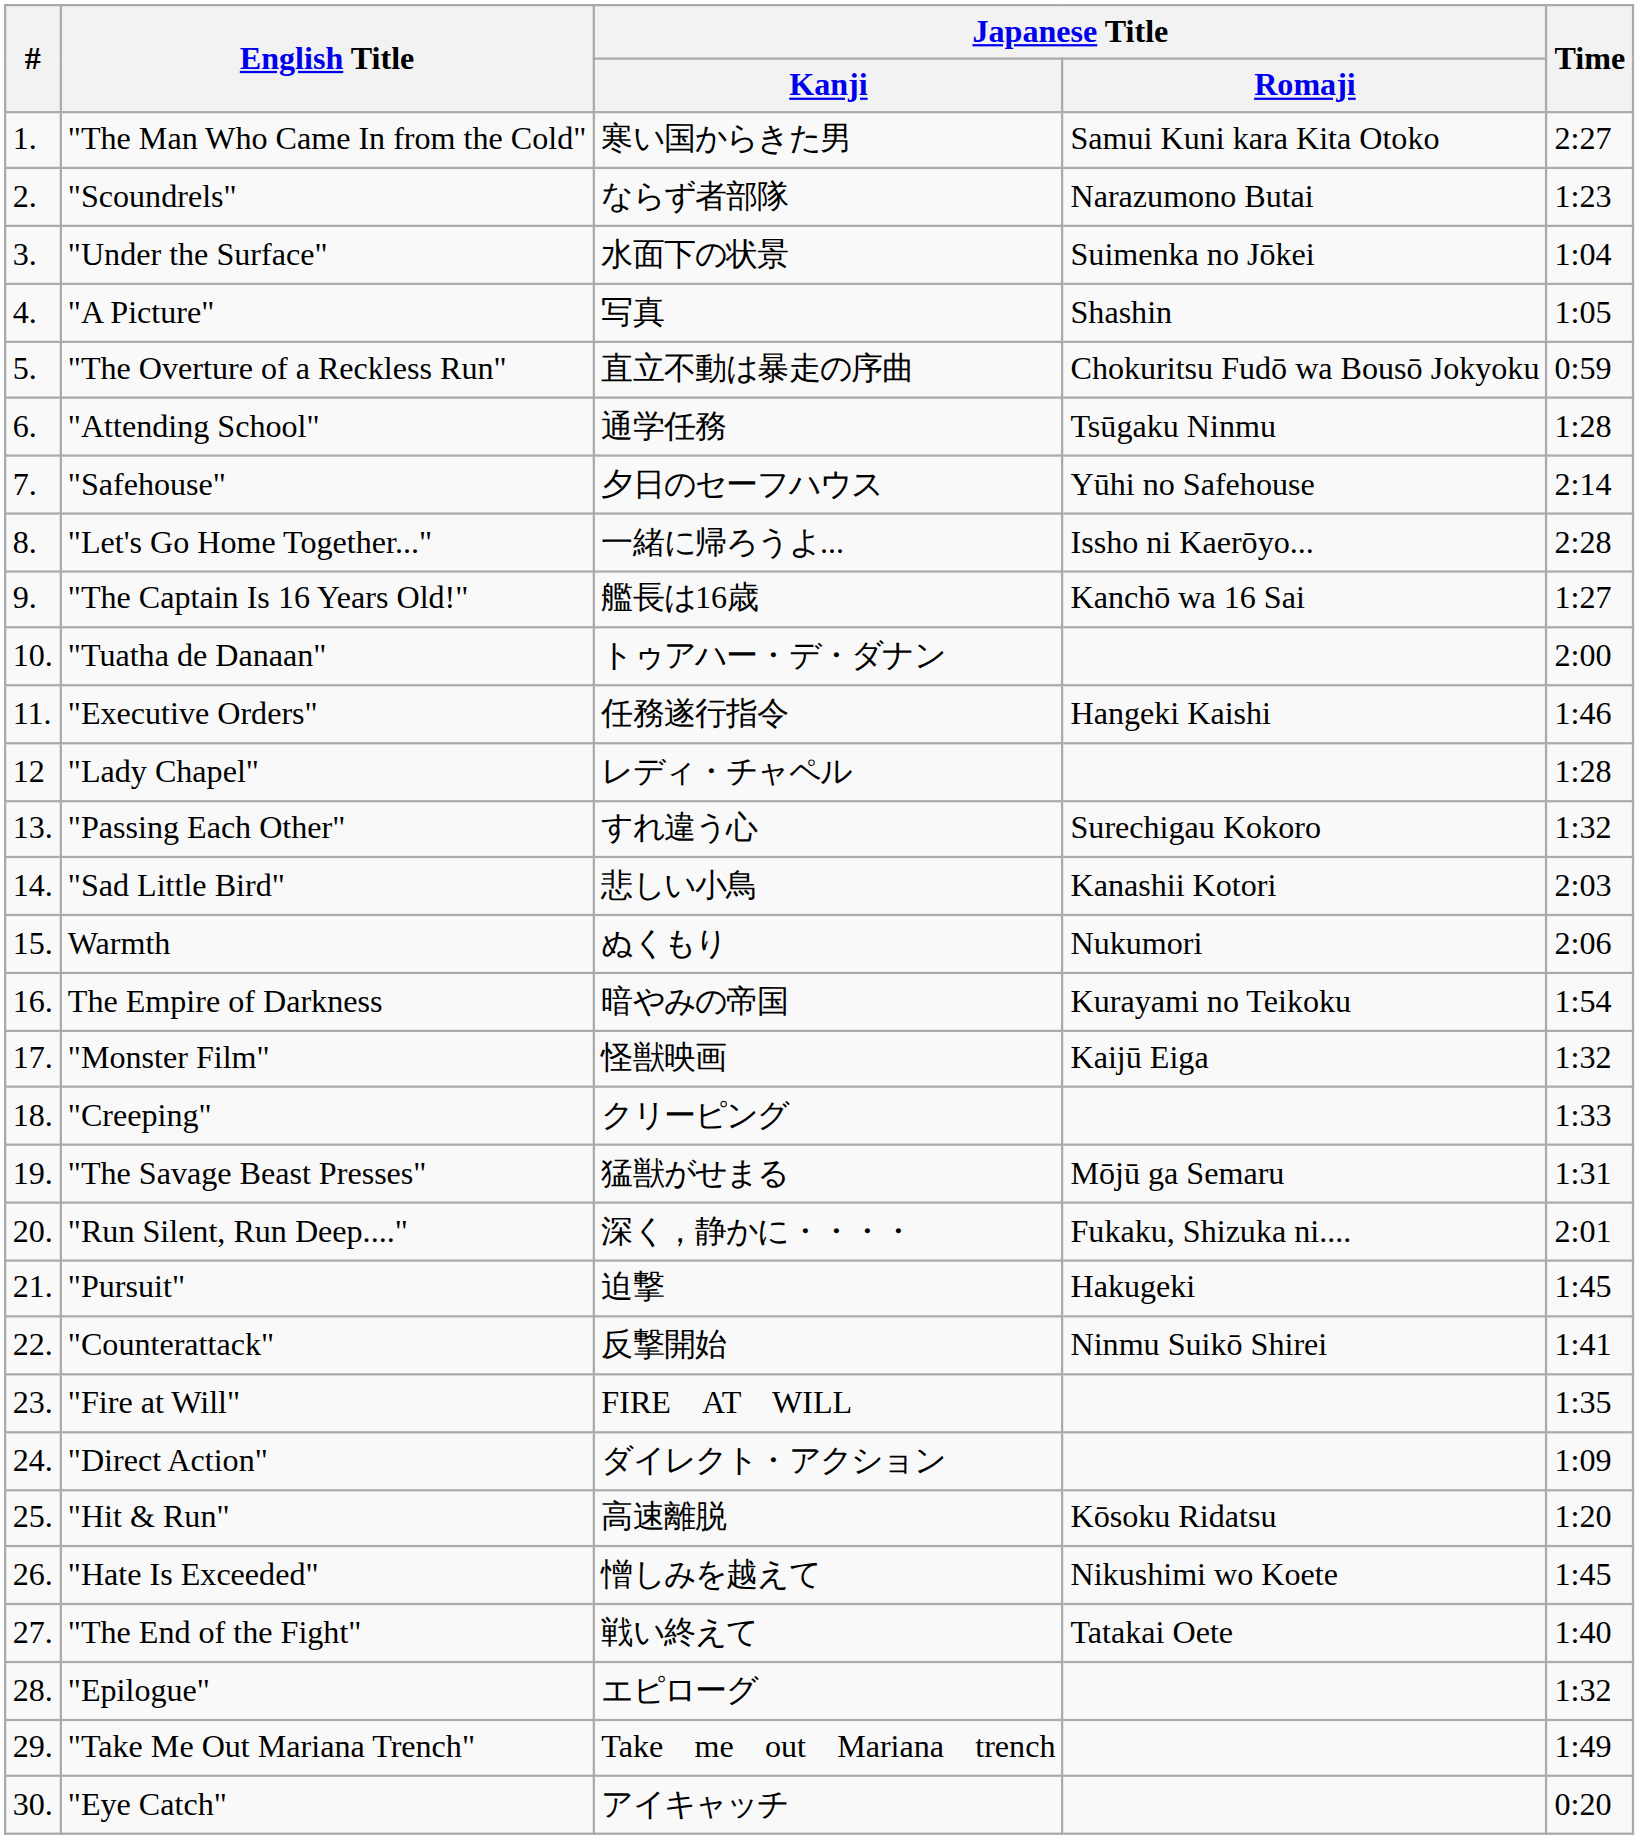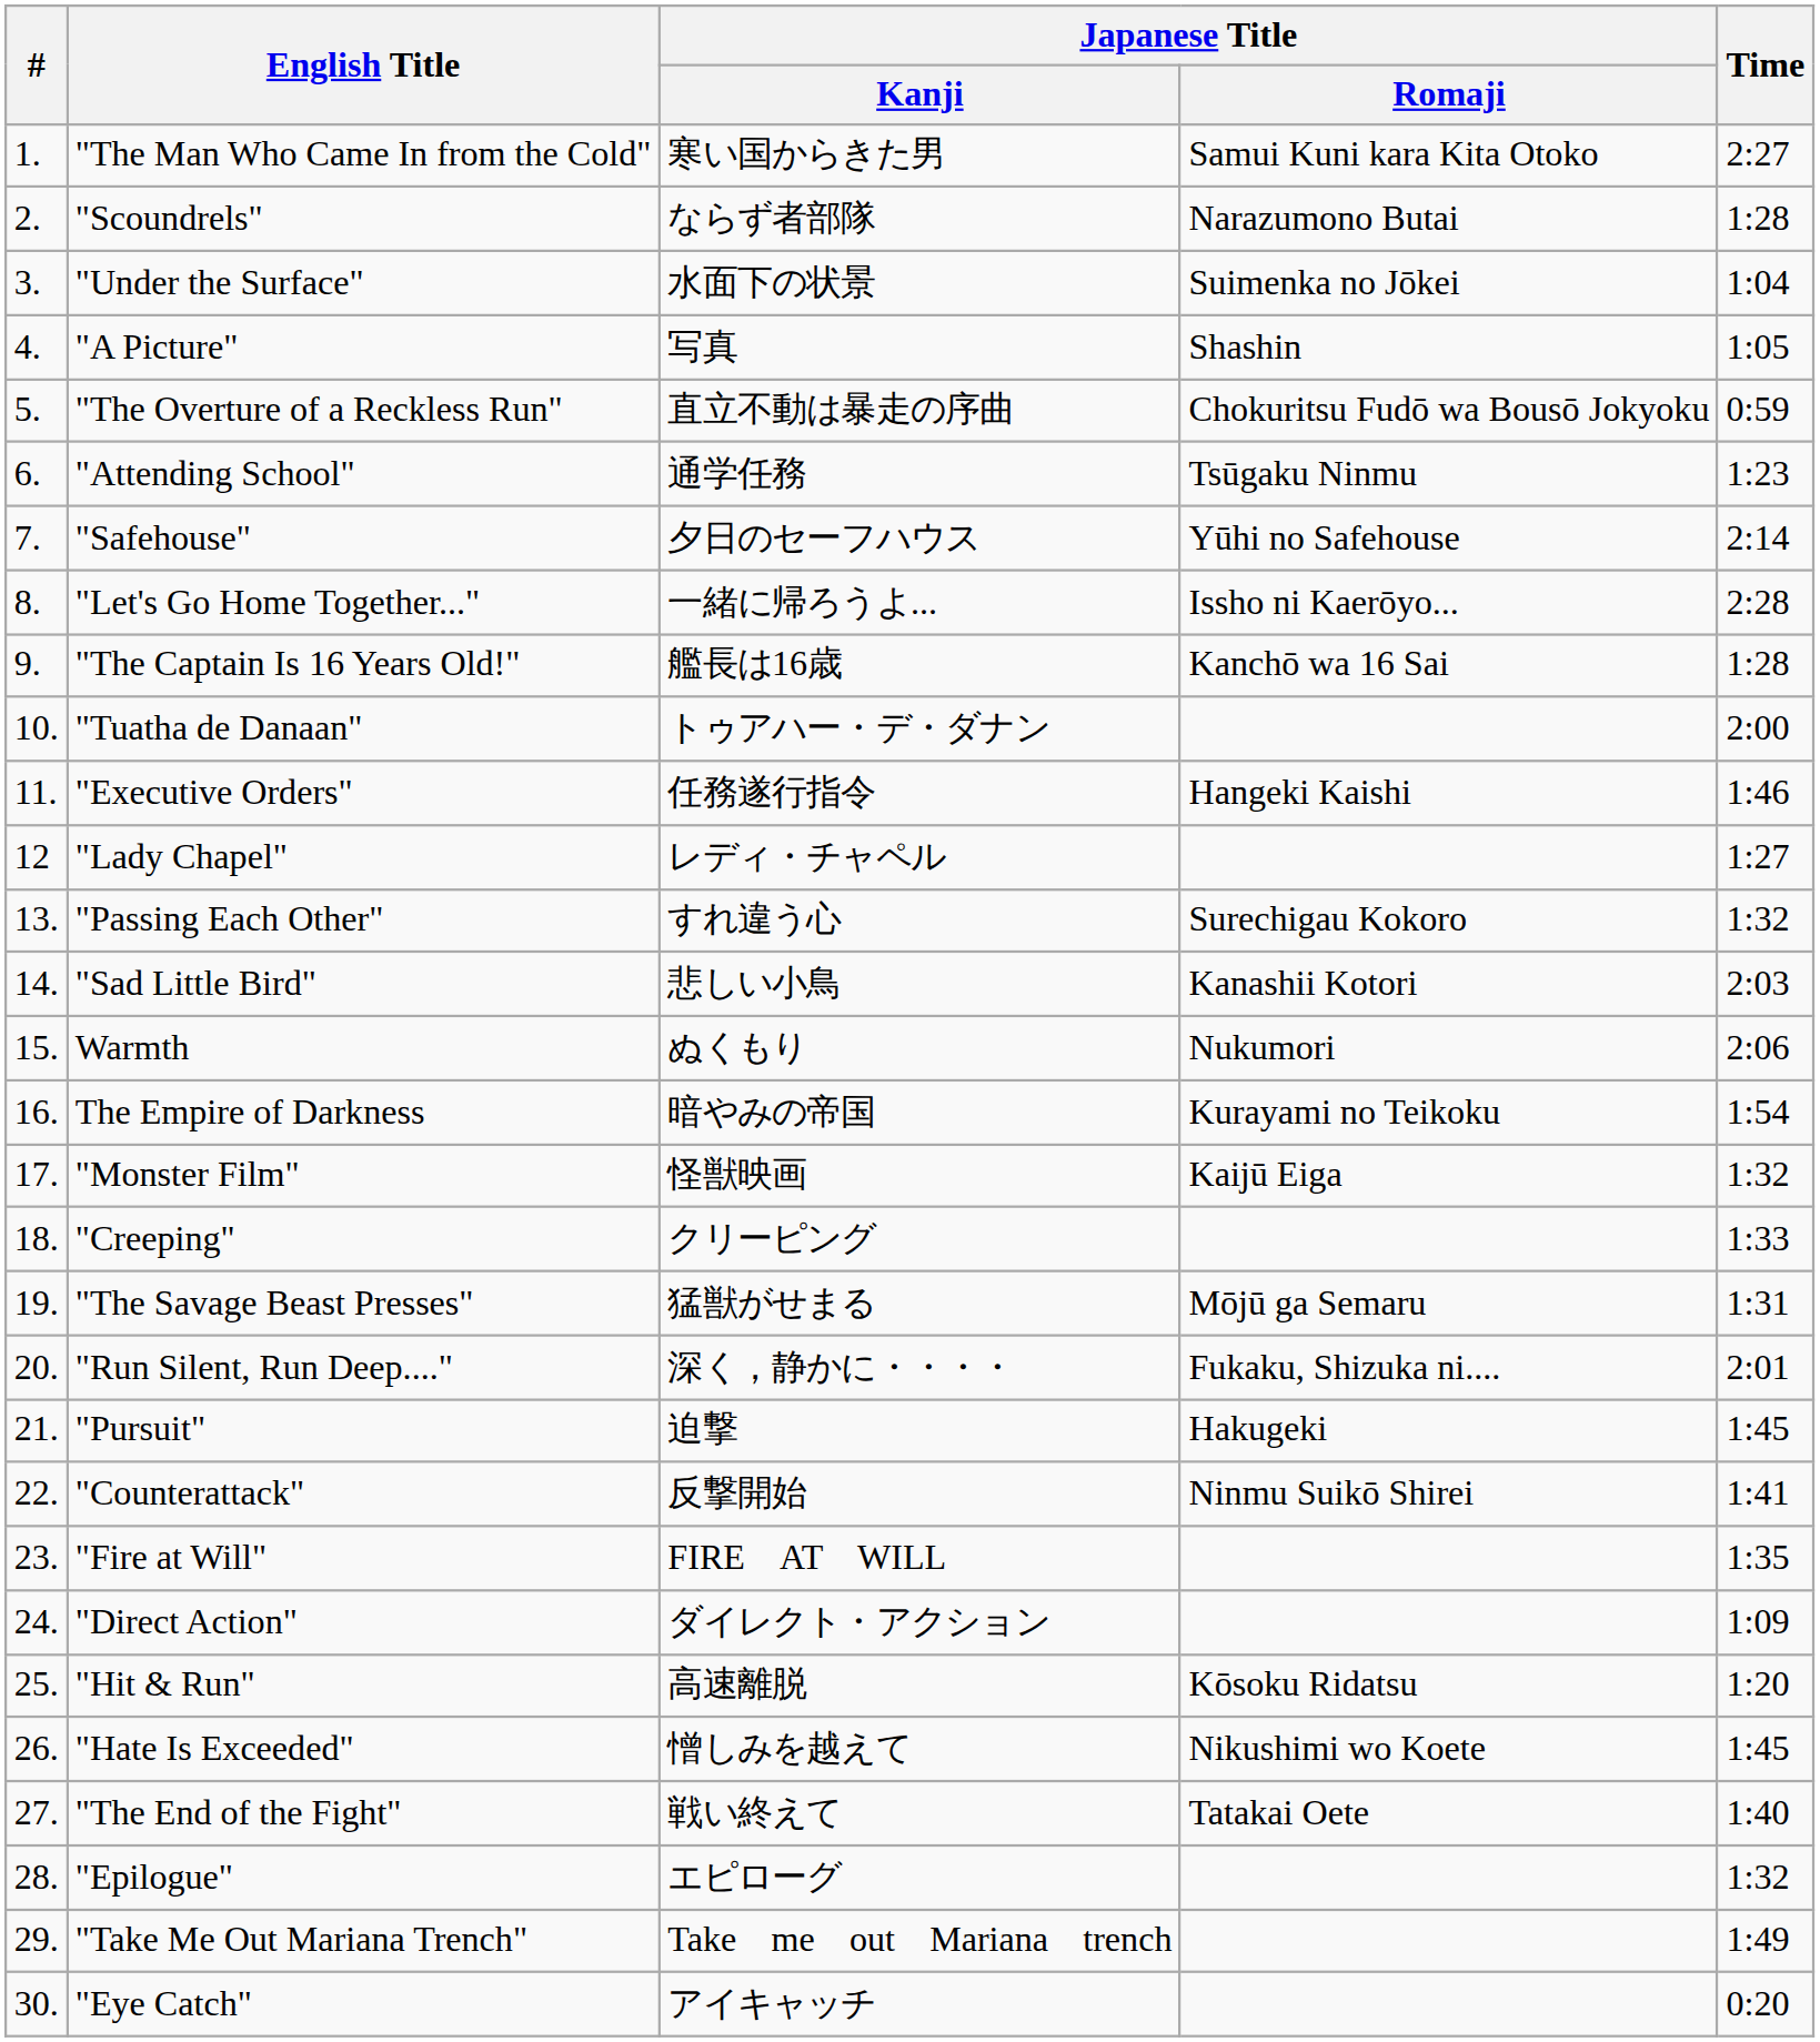"Scoundrels" | Time: 1:23 -> 1:28
"Attending School" | Time: 1:28 -> 1:23
"The Captain Is 16 Years Old!" | Time: 1:27 -> 1:28
"Lady Chapel" | Time: 1:28 -> 1:27
